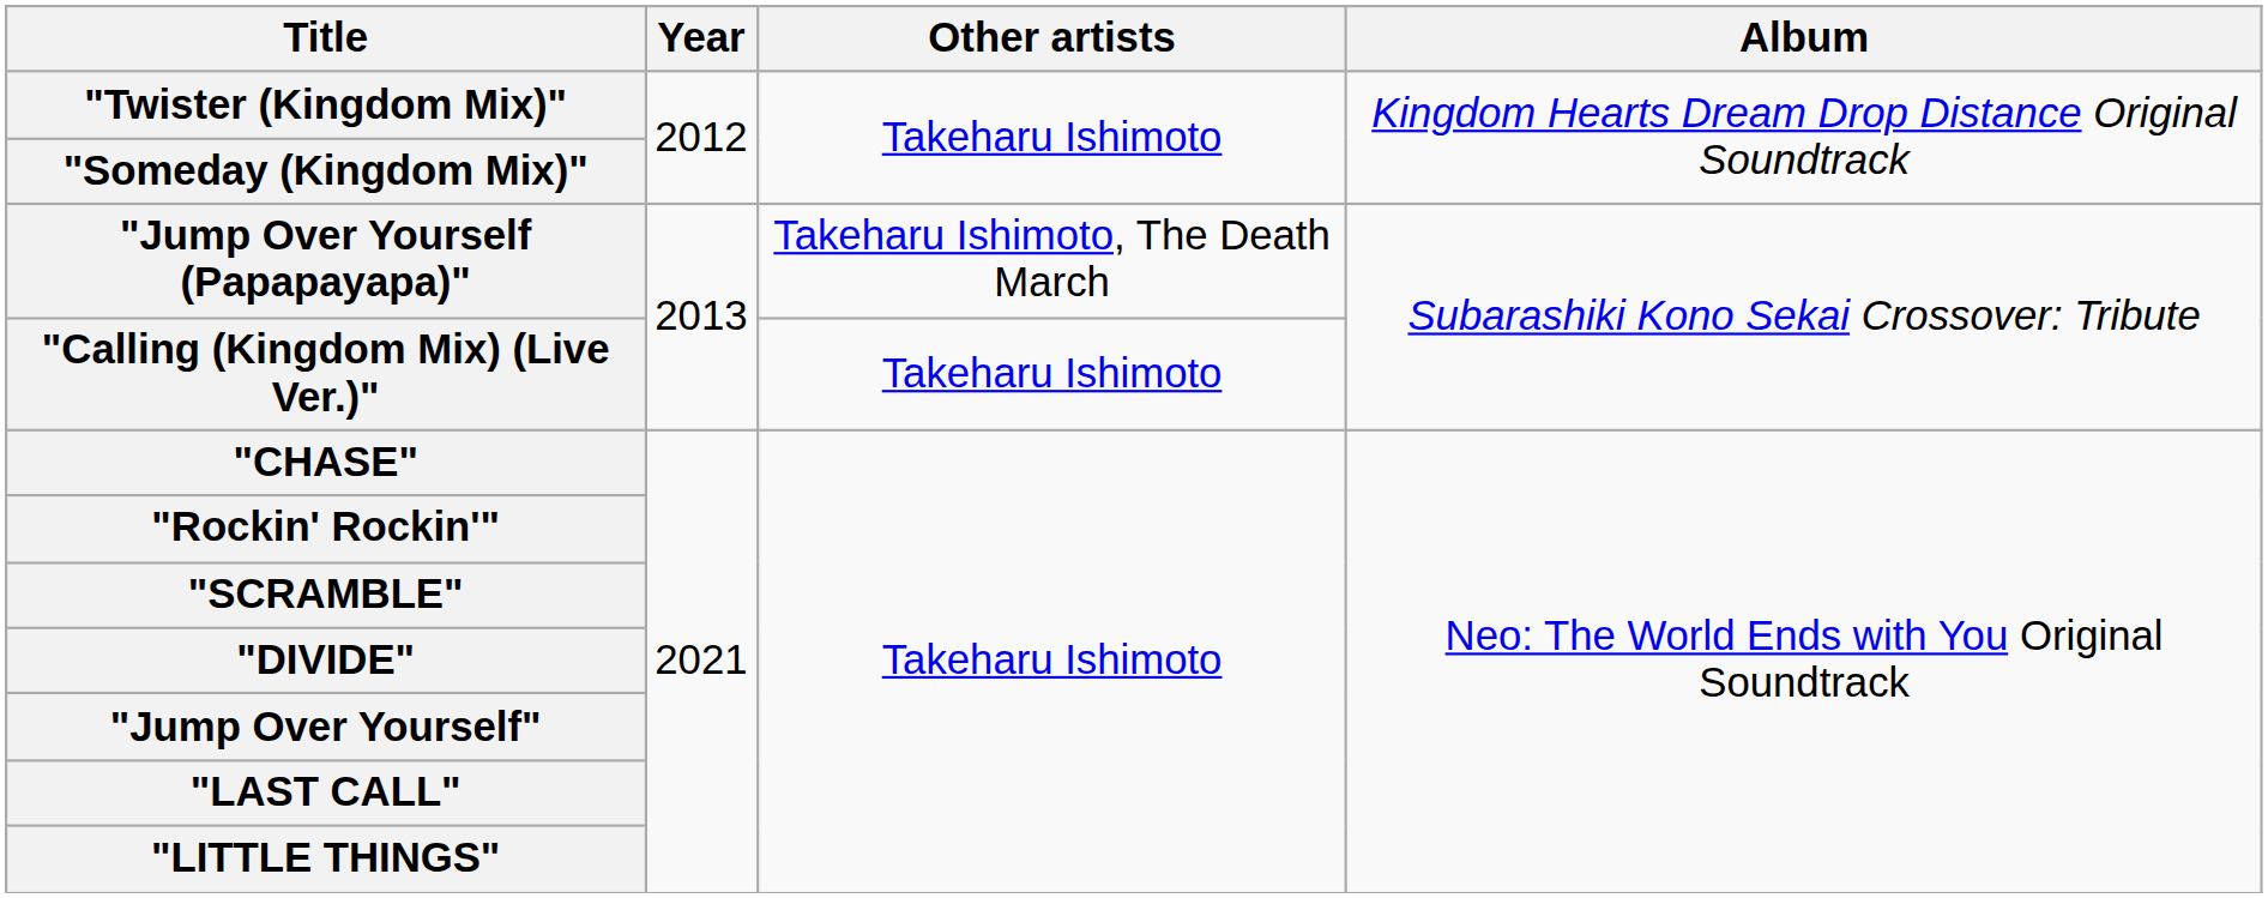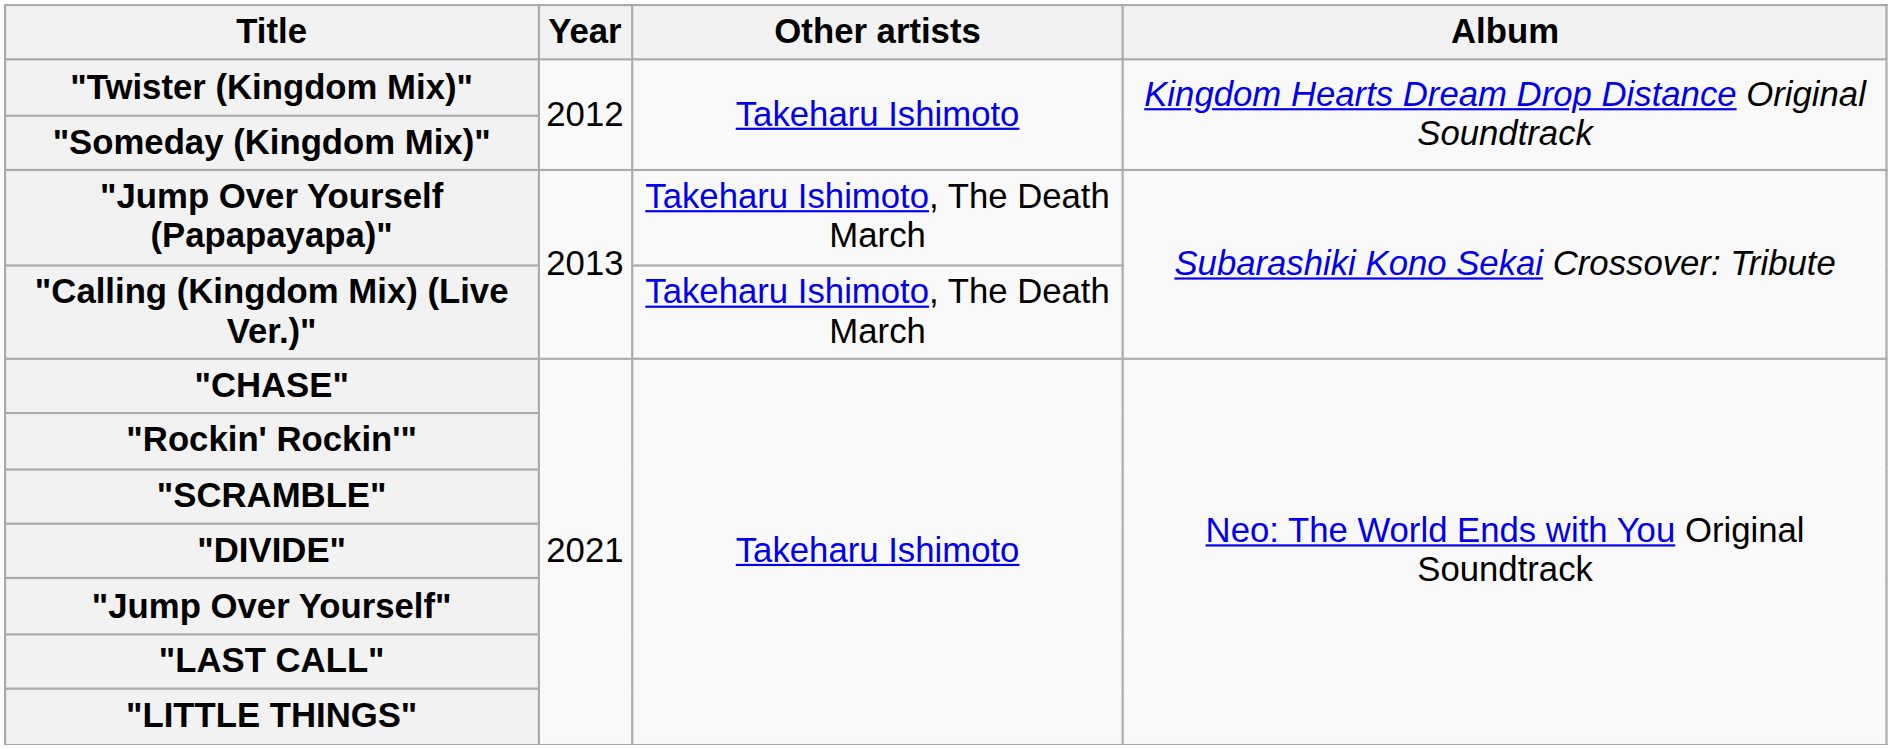"Calling (Kingdom Mix) (Live Ver.)" | Other artists: Takeharu Ishimoto -> Takeharu Ishimoto, The Death March
